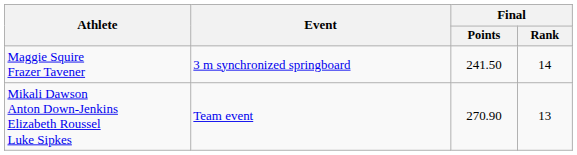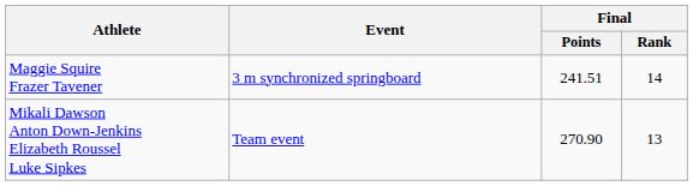Maggie Squire Frazer Tavener | Final / Points: 241.50 -> 241.51
